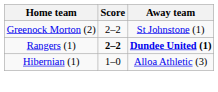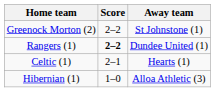Rangers (1) | Away team: bold -> normal
+ row: Celtic (1) | 2–1 | Hearts (1)
